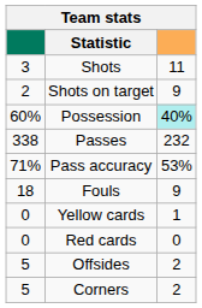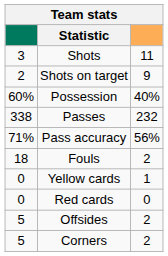Possession | column 3: paleturquoise background -> no background
Pass accuracy | column 3: 53% -> 56%
Fouls | column 3: 9 -> 2
